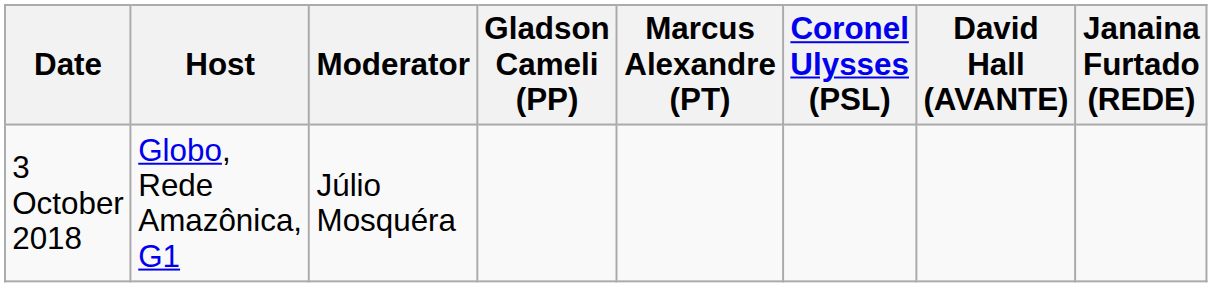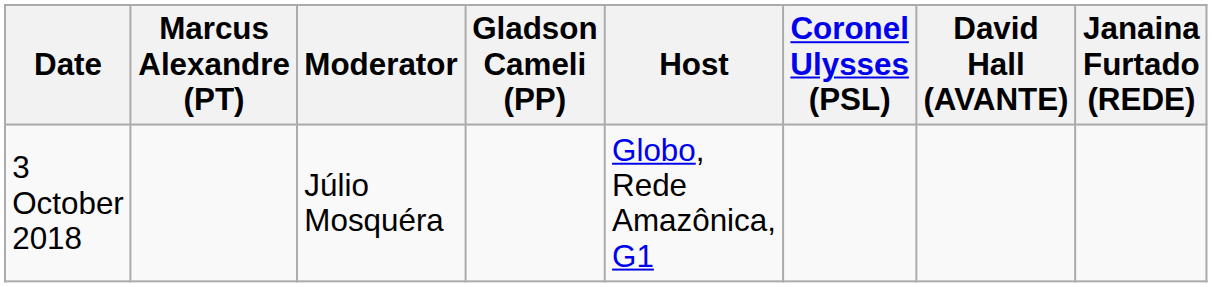columns swapped: Host <-> Marcus Alexandre (PT)
